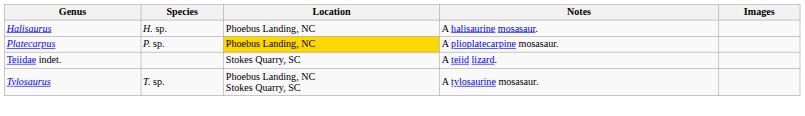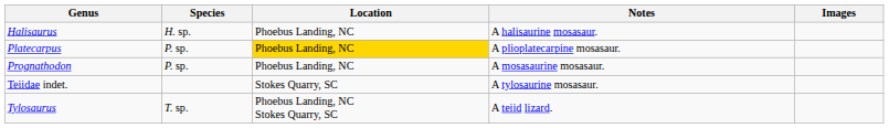+ row: Prognathodon | P. sp. | Phoebus Landing, NC | A mosasaurine mosasaur.
Teiidae indet. | Notes: A teiid lizard. -> A tylosaurine mosasaur.
Tylosaurus | Notes: A tylosaurine mosasaur. -> A teiid lizard.
